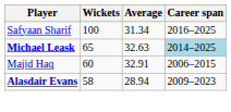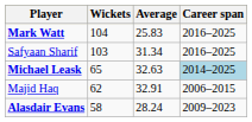+ row: Mark Watt | 104 | 25.83 | 2016–2025
Safyaan Sharif | Wickets: 100 -> 103
Majid Haq | Wickets: 60 -> 62
Alasdair Evans | Average: 28.94 -> 28.24
